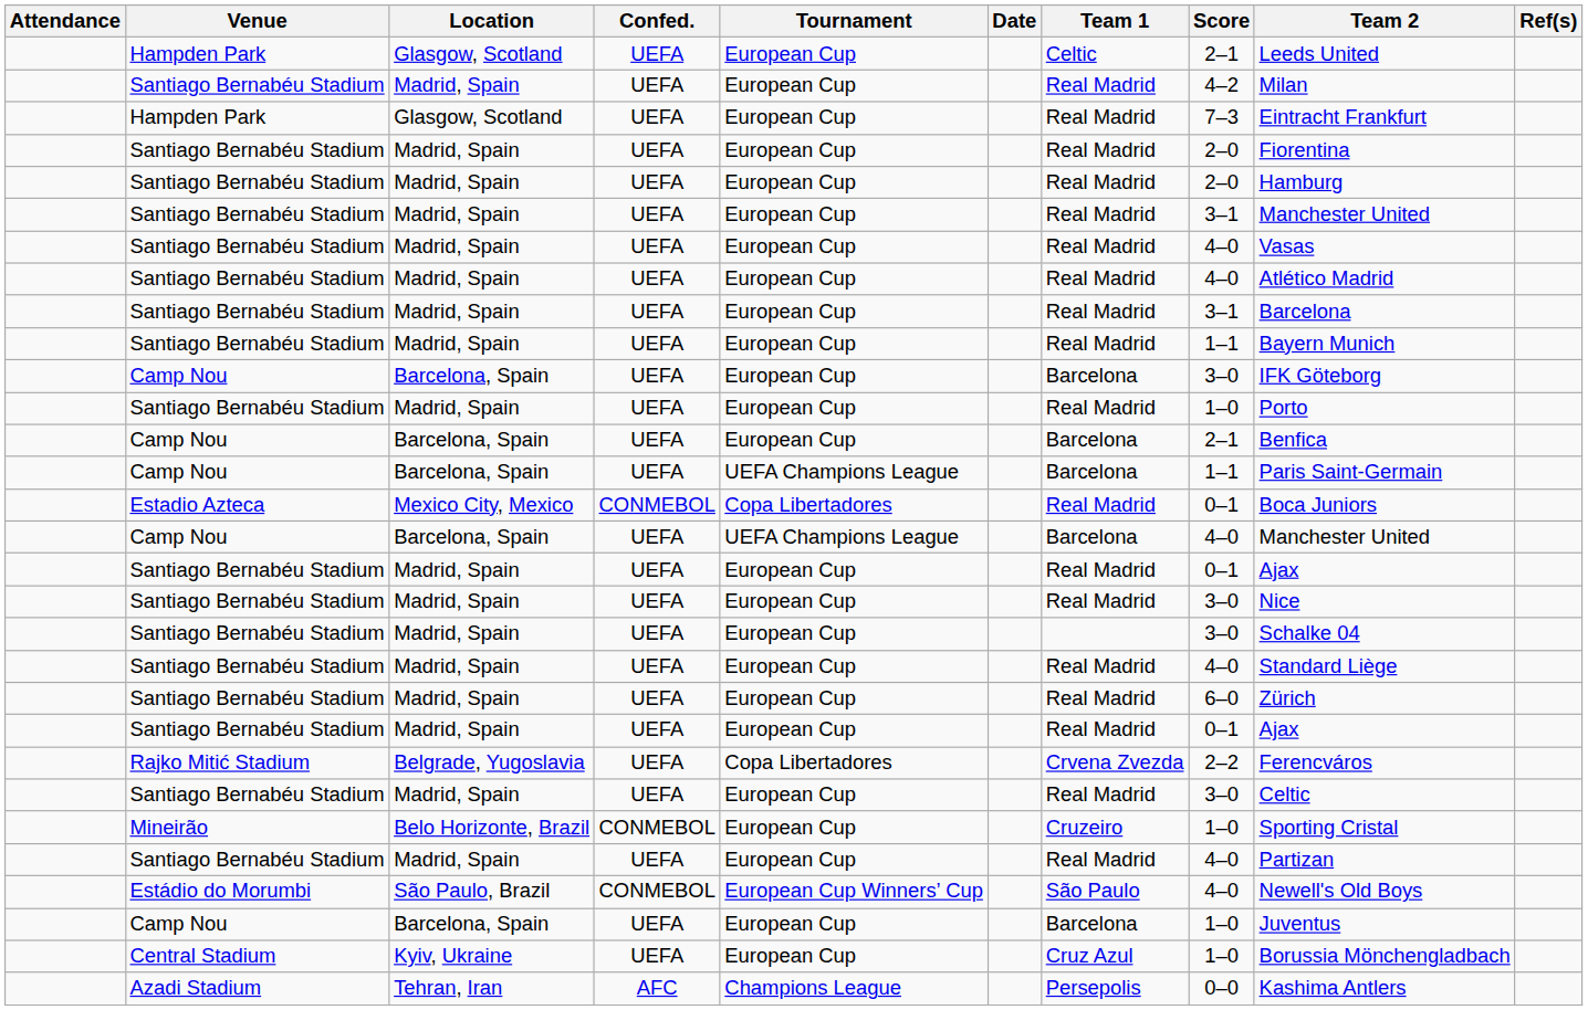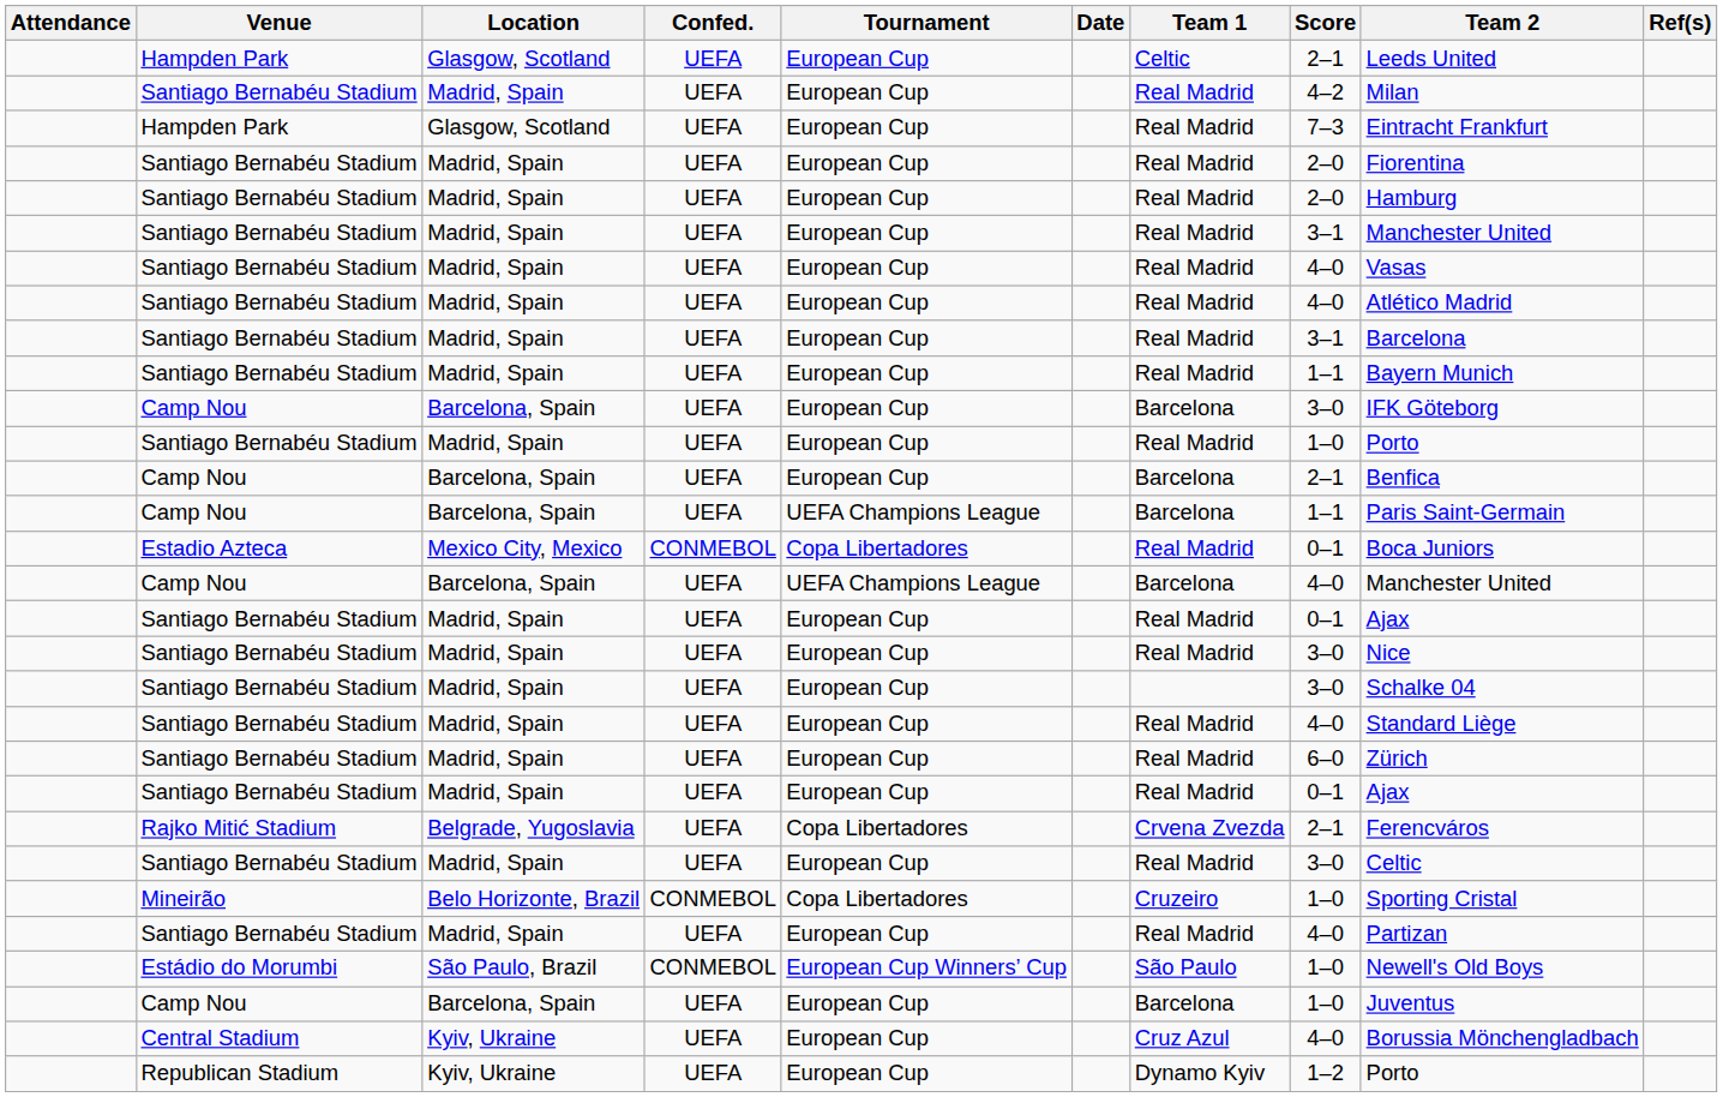Rajko Mitić Stadium | Score: 2–2 -> 2–1
Mineirão | Tournament: European Cup -> Copa Libertadores
Estádio do Morumbi | Score: 4–0 -> 1–0
Central Stadium | Score: 1–0 -> 4–0
+ row: Republican Stadium | Kyiv, Ukraine | UEFA | European Cup | Dynamo Kyiv | 1–2 | Porto
- row: Azadi Stadium | Tehran, Iran | AFC | Champions League | Persepolis | 0–0 | Kashima Antlers
